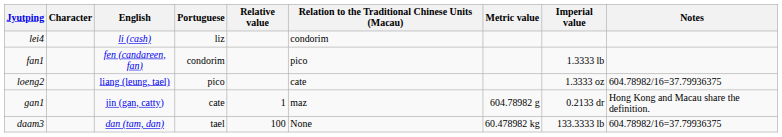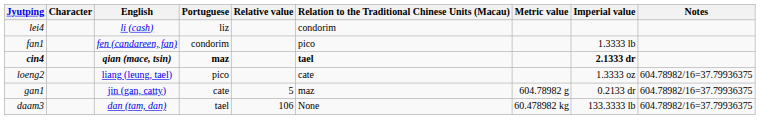+ row: cin4 | qian (mace, tsin) | maz | tael | 2.1333 dr
gan1 | Relative value: 1 -> 5
gan1 | Notes: Hong Kong and Macau share the definition. -> 604.78982/16=37.79936375
daam3 | Relative value: 100 -> 106
